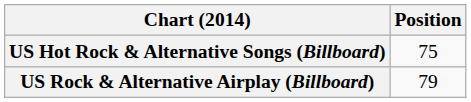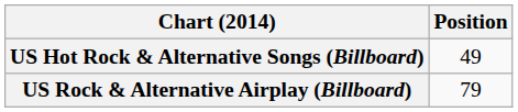US Hot Rock & Alternative Songs (Billboard) | Position: 75 -> 49
